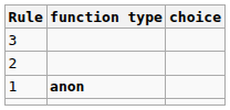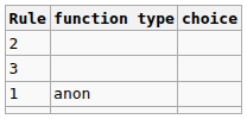rows swapped: 2 <-> 3
1 | function type: bold -> normal
